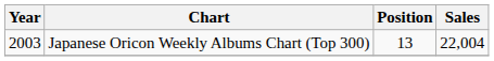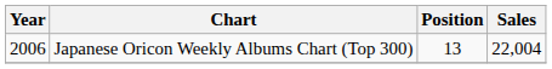Japanese Oricon Weekly Albums Chart (Top 300) | Year: 2003 -> 2006
